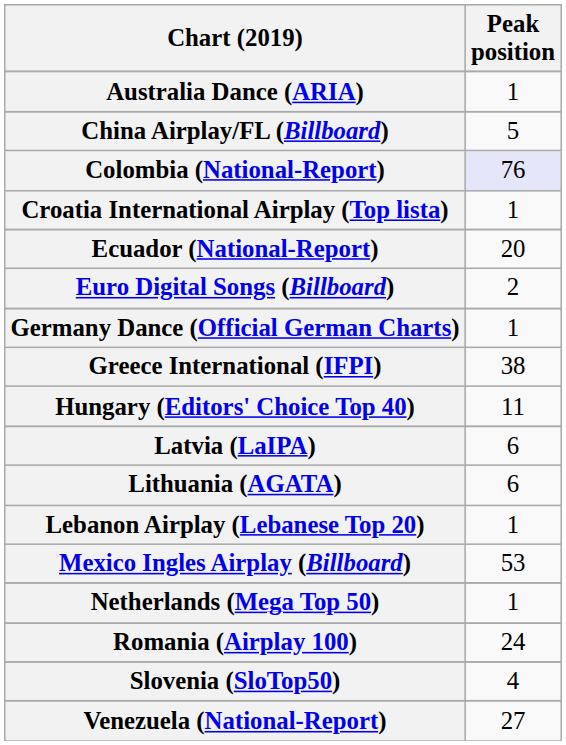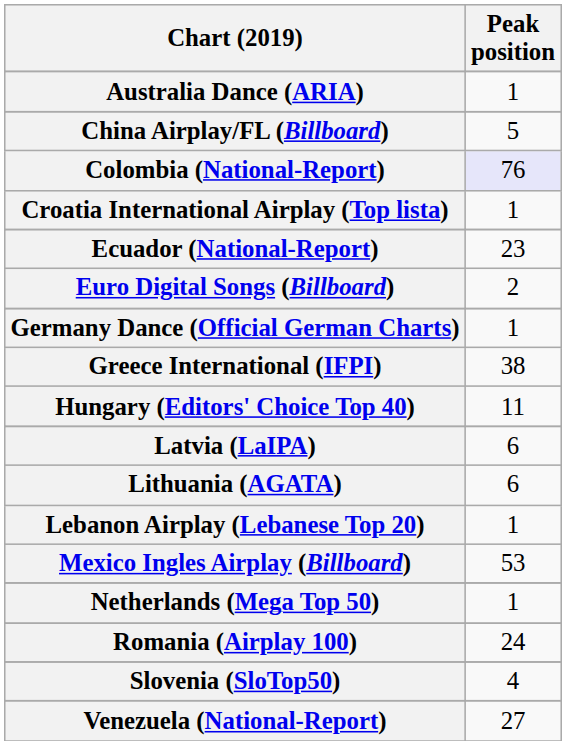Ecuador (National-Report) | Peak position: 20 -> 23
